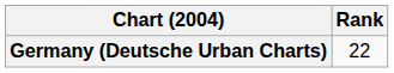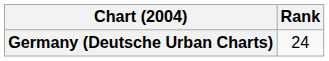Germany (Deutsche Urban Charts) | Rank: 22 -> 24
